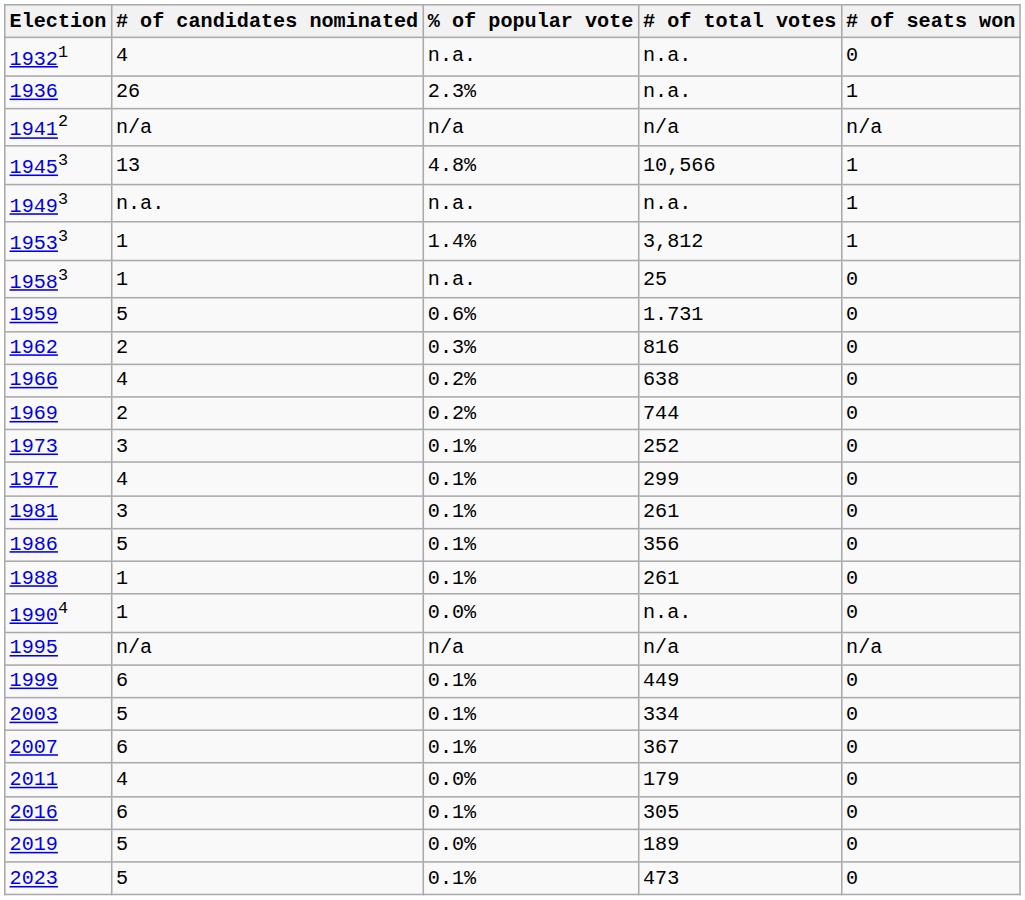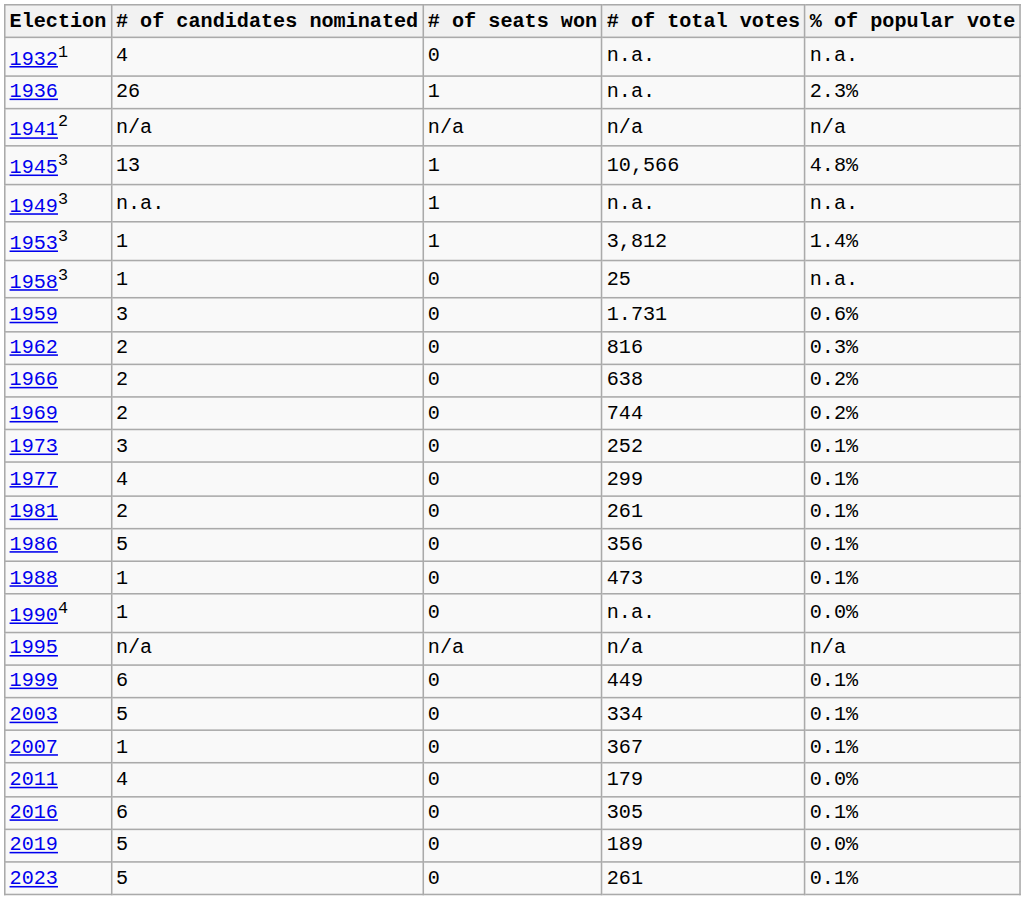columns swapped: # of seats won <-> % of popular vote
1959 | # of candidates nominated: 5 -> 3
1966 | # of candidates nominated: 4 -> 2
1981 | # of candidates nominated: 3 -> 2
1988 | # of total votes: 261 -> 473
2007 | # of candidates nominated: 6 -> 1
2023 | # of total votes: 473 -> 261
